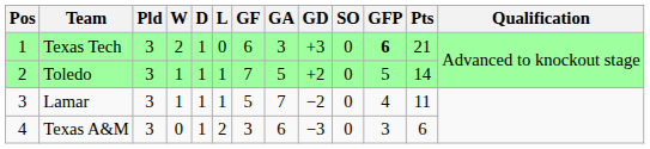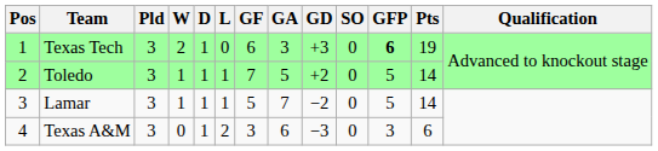Texas Tech | Pts: 21 -> 19
Lamar | GFP: 4 -> 5
Lamar | Pts: 11 -> 14
